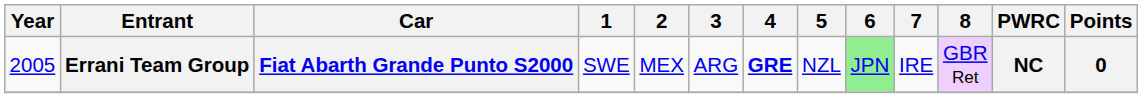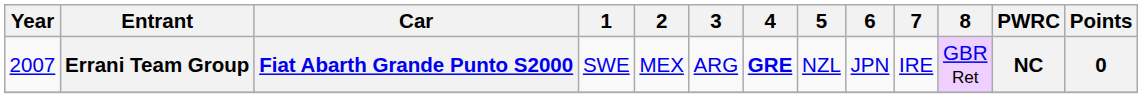Errani Team Group | Year: 2005 -> 2007
Errani Team Group | 6: lightgreen background -> no background
